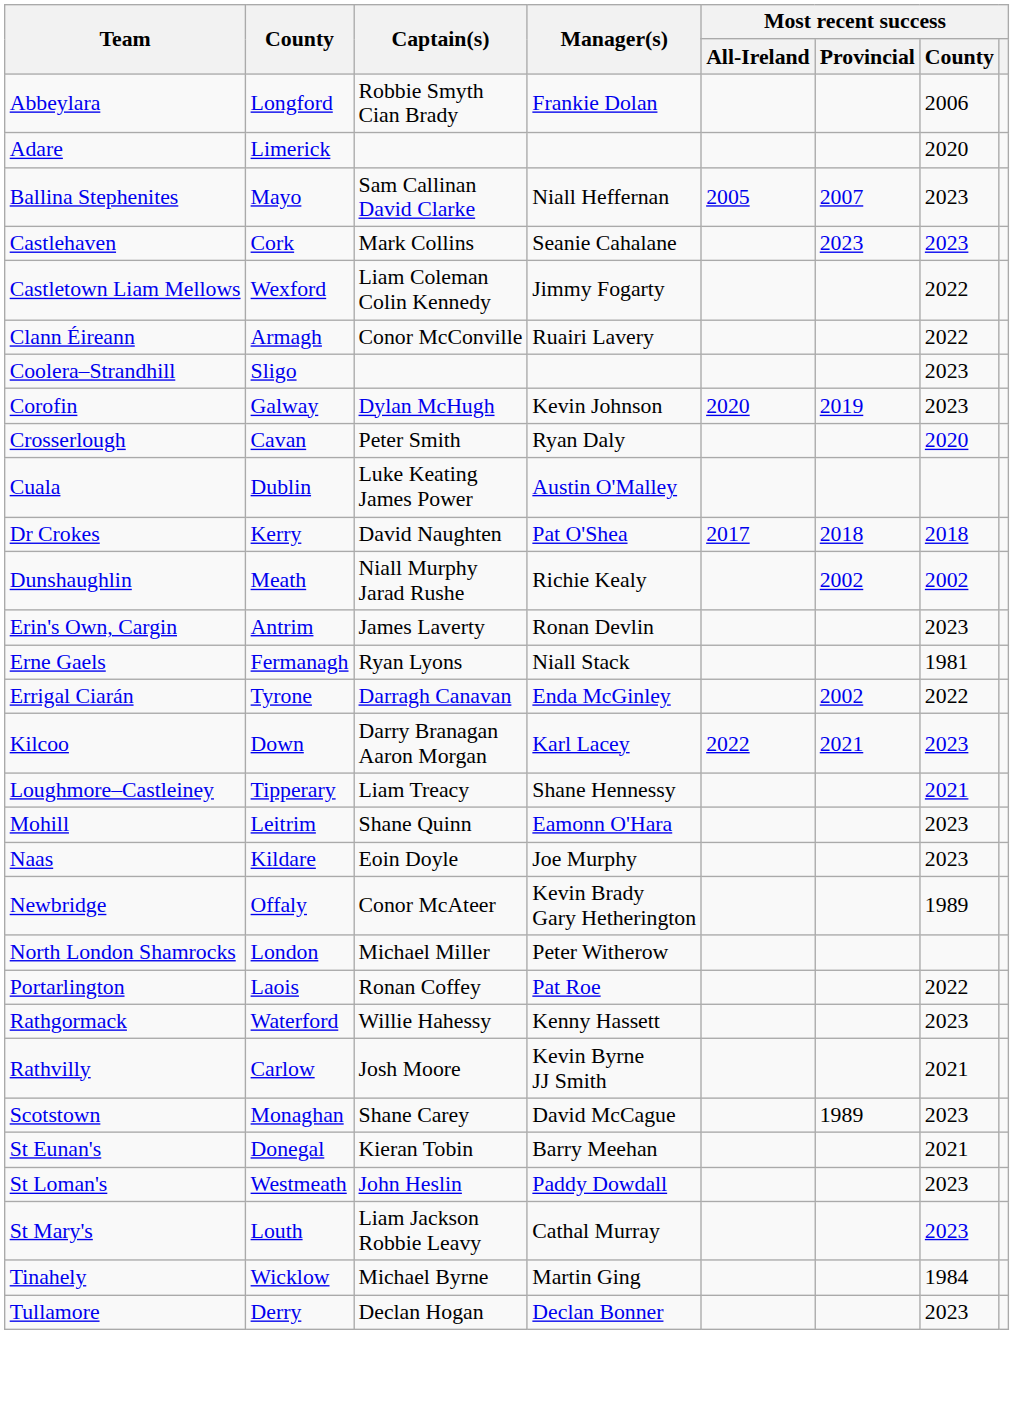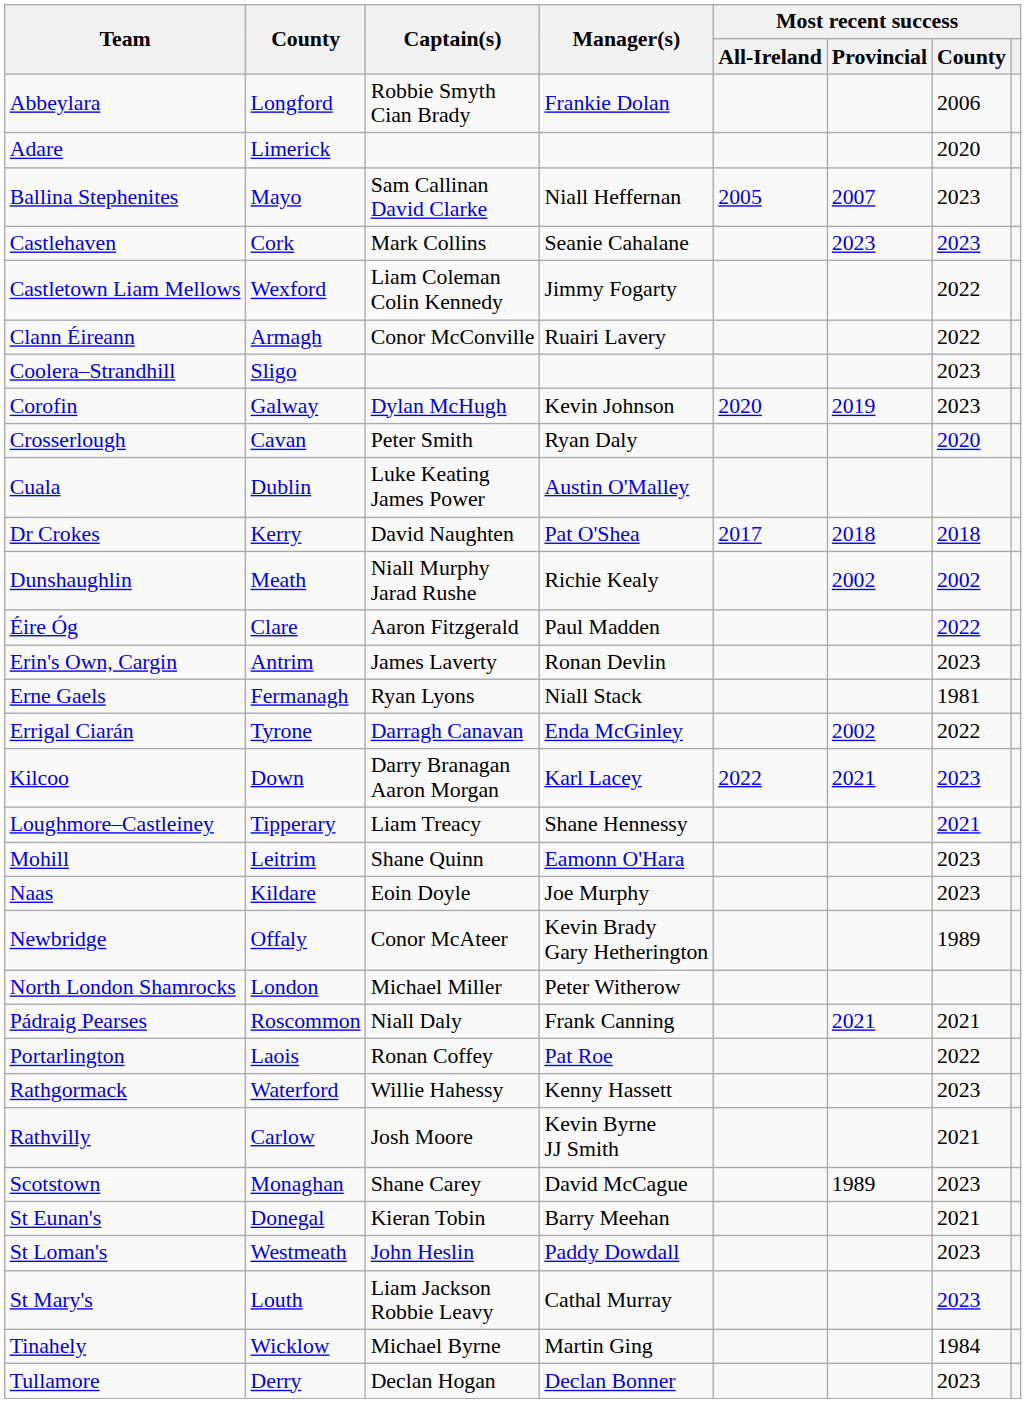+ row: Éire Óg | Clare | Aaron Fitzgerald | Paul Madden | 2022
+ row: Pádraig Pearses | Roscommon | Niall Daly | Frank Canning | 2021 | 2021
